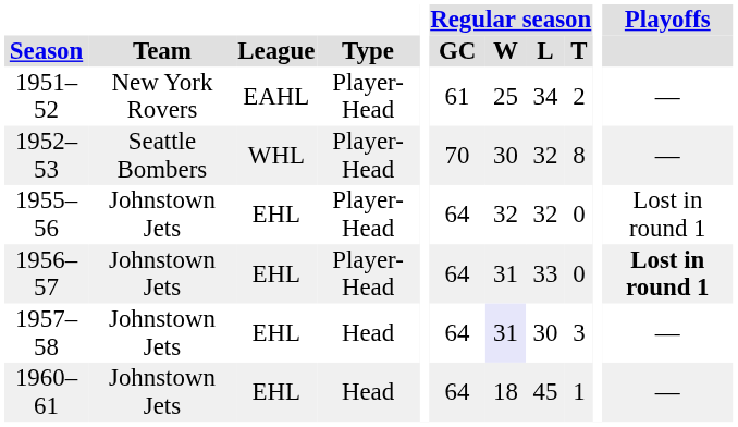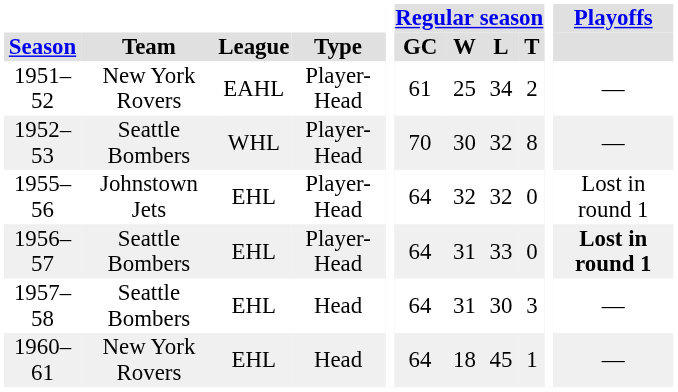1956–57 | Team: Johnstown Jets -> Seattle Bombers
1957–58 | Team: Johnstown Jets -> Seattle Bombers
1957–58 | Regular season / W: lavender background -> no background
1960–61 | Team: Johnstown Jets -> New York Rovers
